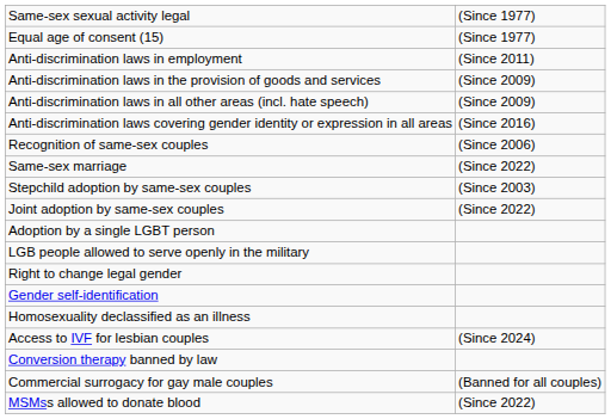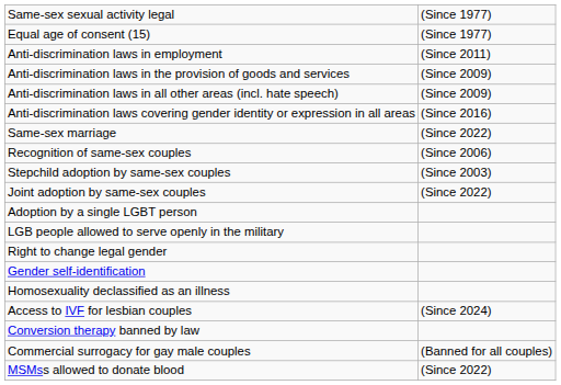rows swapped: Same-sex marriage <-> Recognition of same-sex couples
